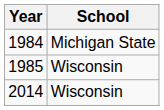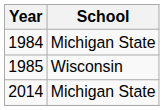2014 | School: Wisconsin -> Michigan State
